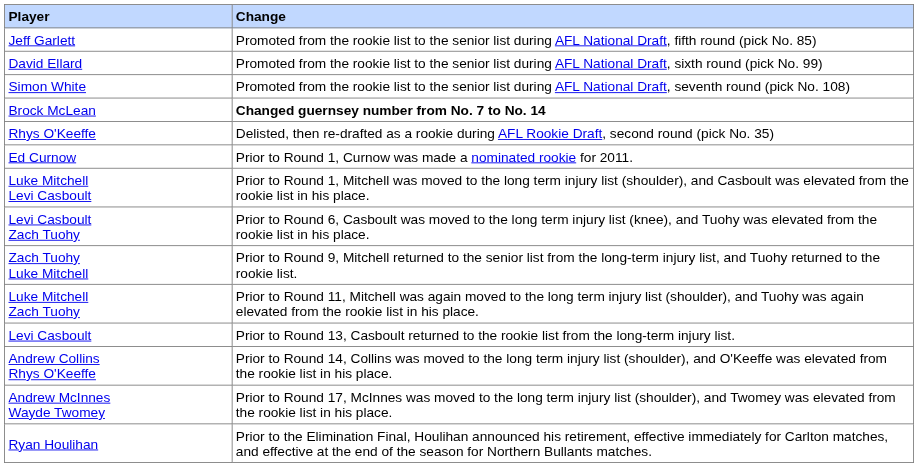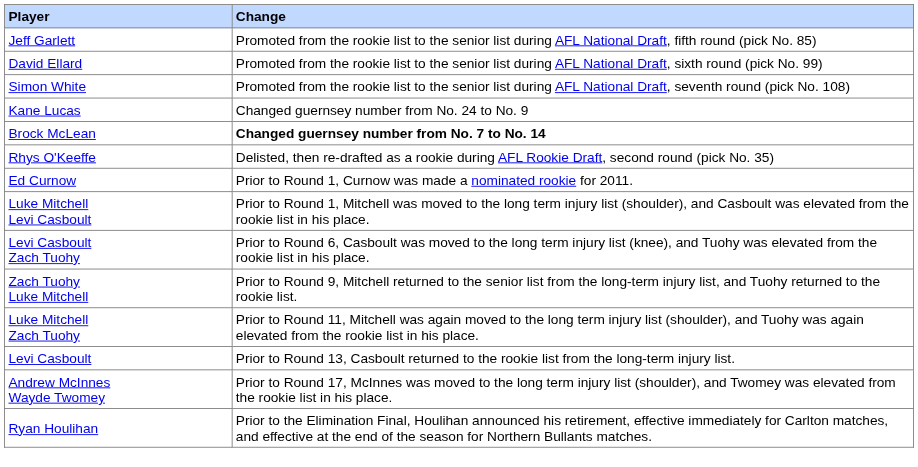+ row: Kane Lucas | Changed guernsey number from No. 24 to No. 9
- row: Andrew Collins Rhys O'Keeffe | Prior to Round 14, Collins was moved to the long term injury list (shoulder), and O'Keeffe was elevated from the rookie list in his place.
